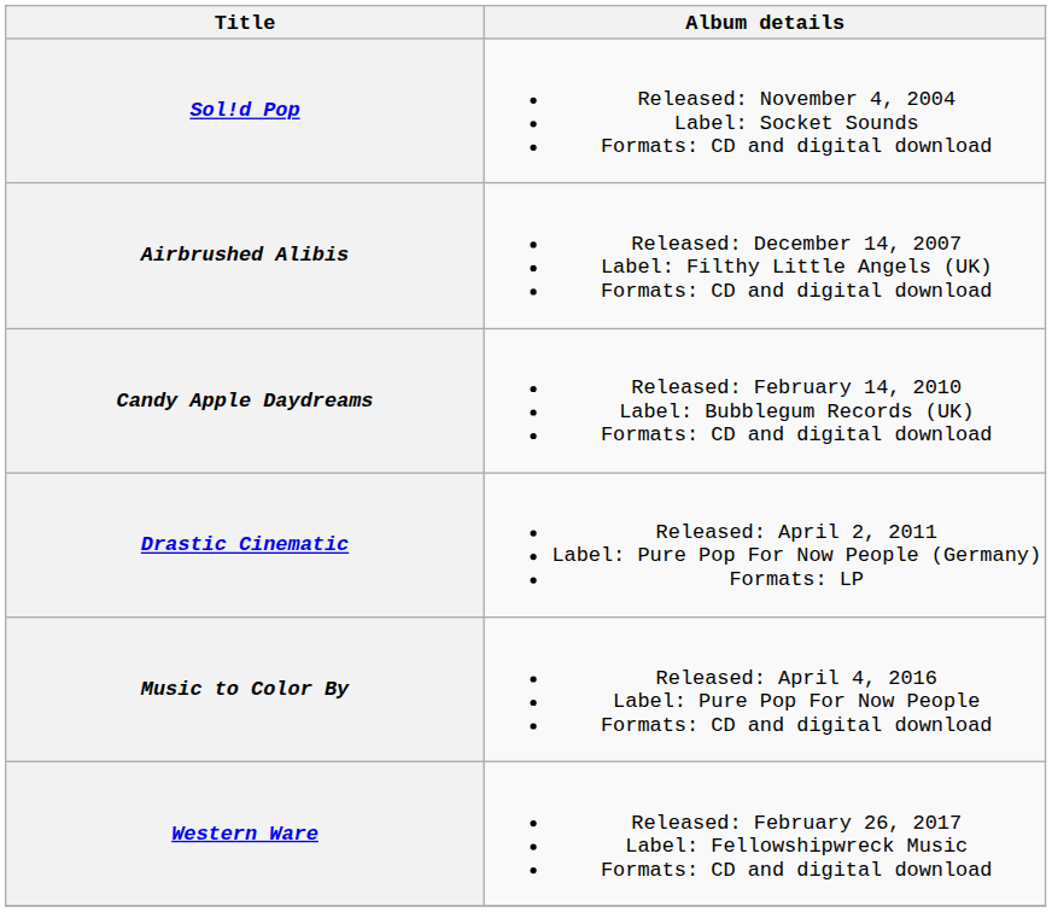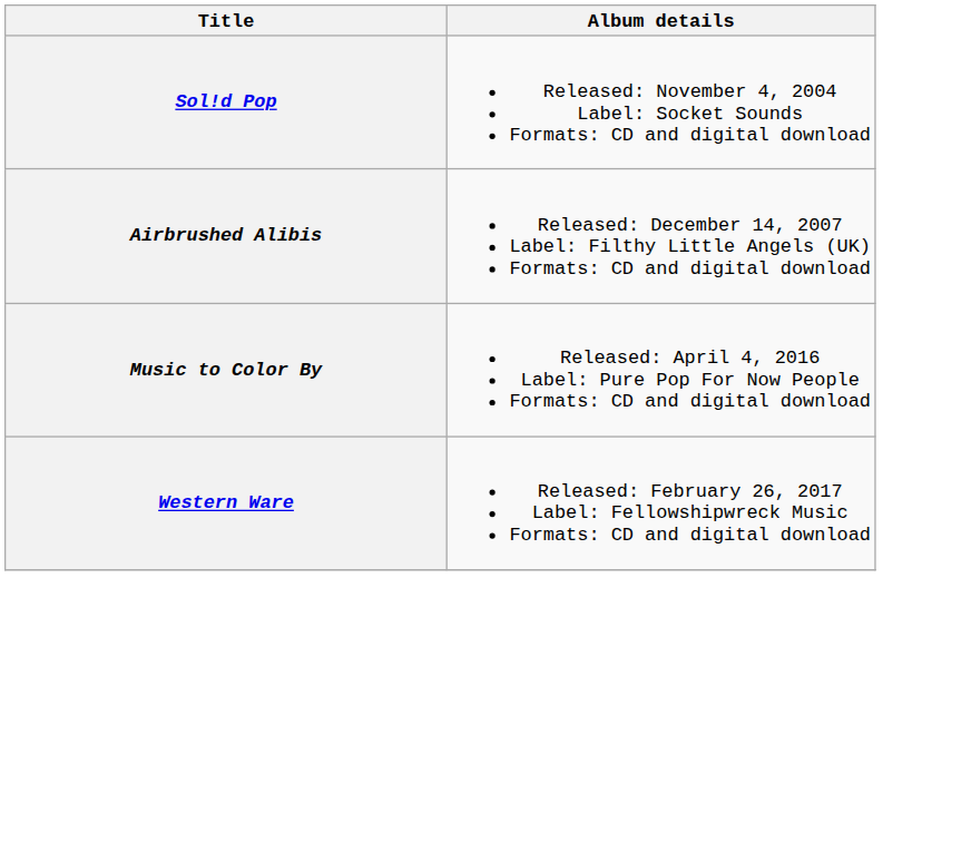- row: Candy Apple Daydreams | Released: February 14, 2010 Label: Bubblegum Records (UK) Formats: CD and digital download
- row: Drastic Cinematic | Released: April 2, 2011 Label: Pure Pop For Now People (Germany) Formats: LP
